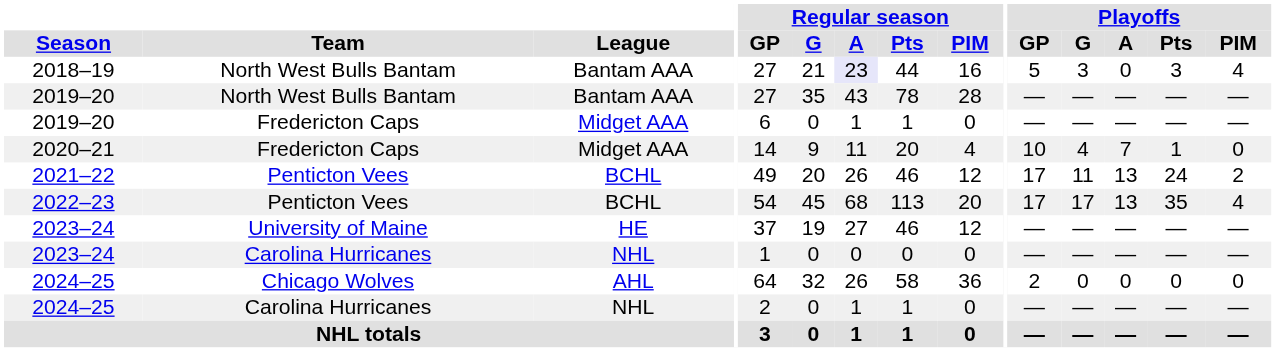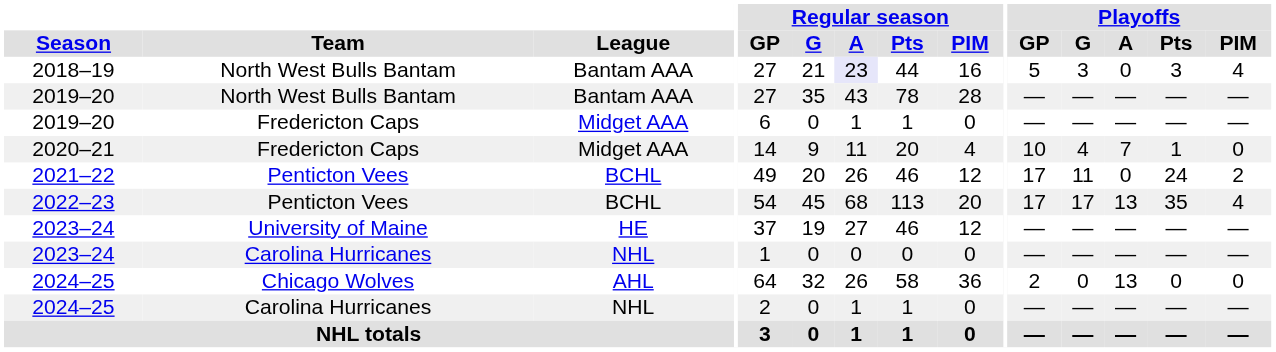2021–22 | Playoffs / A: 13 -> 0
2024–25 / Chicago Wolves | Playoffs / A: 0 -> 13
